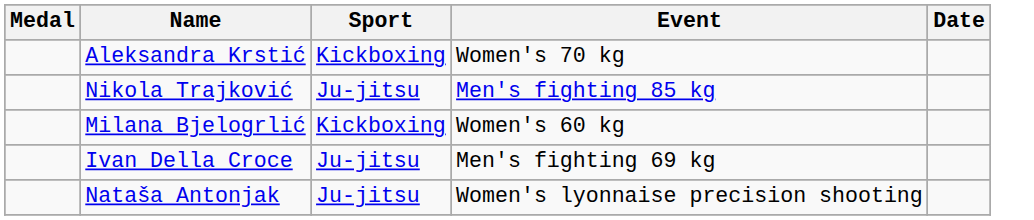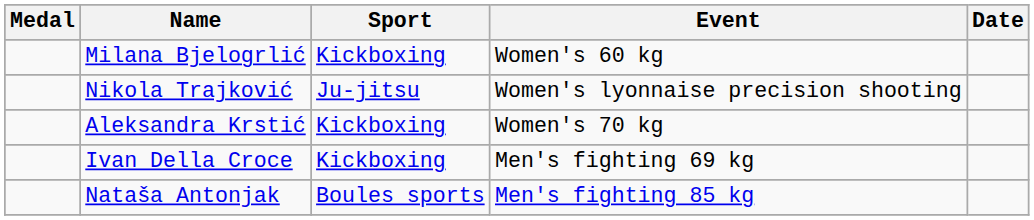rows swapped: Aleksandra Krstić <-> Milana Bjelogrlić
Nikola Trajković | Event: Men's fighting 85 kg -> Women's lyonnaise precision shooting
Ivan Della Croce | Sport: Ju-jitsu -> Kickboxing
Nataša Antonjak | Sport: Ju-jitsu -> Boules sports
Nataša Antonjak | Event: Women's lyonnaise precision shooting -> Men's fighting 85 kg
